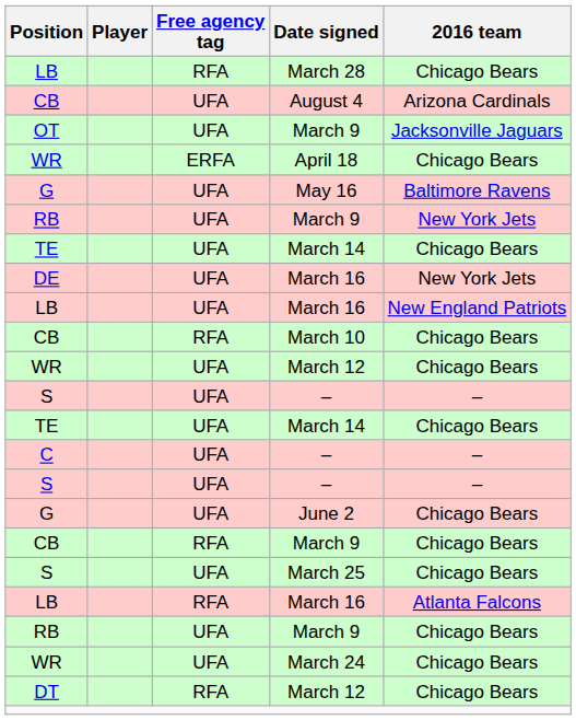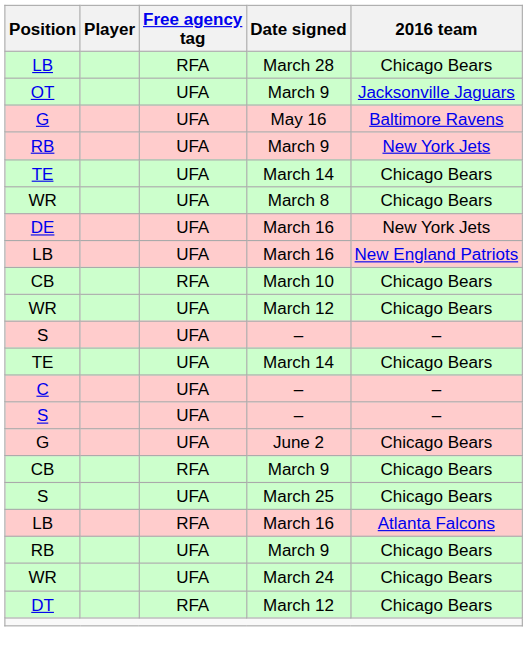- row: CB | UFA | August 4 | Arizona Cardinals
- row: WR | ERFA | April 18 | Chicago Bears
+ row: WR | UFA | March 8 | Chicago Bears
